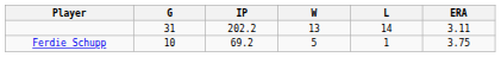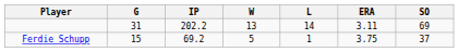+ column: SO | 69 | 37
Ferdie Schupp | G: 10 -> 15
